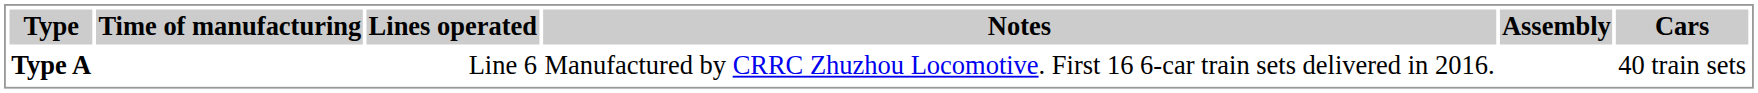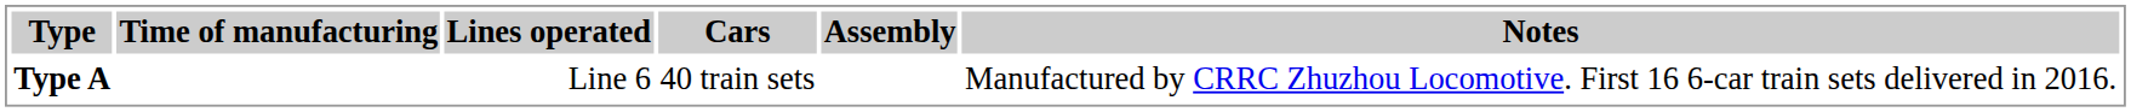columns swapped: Cars <-> Notes
